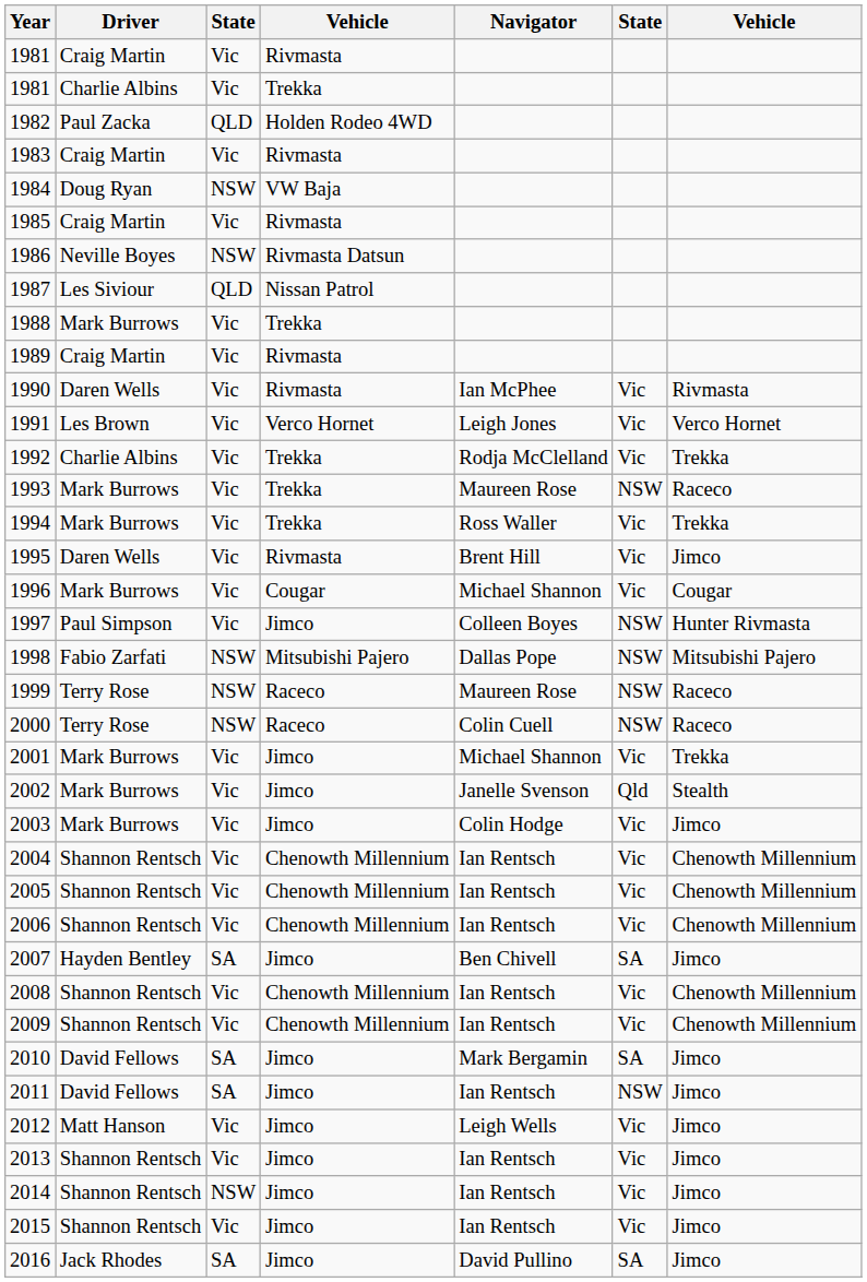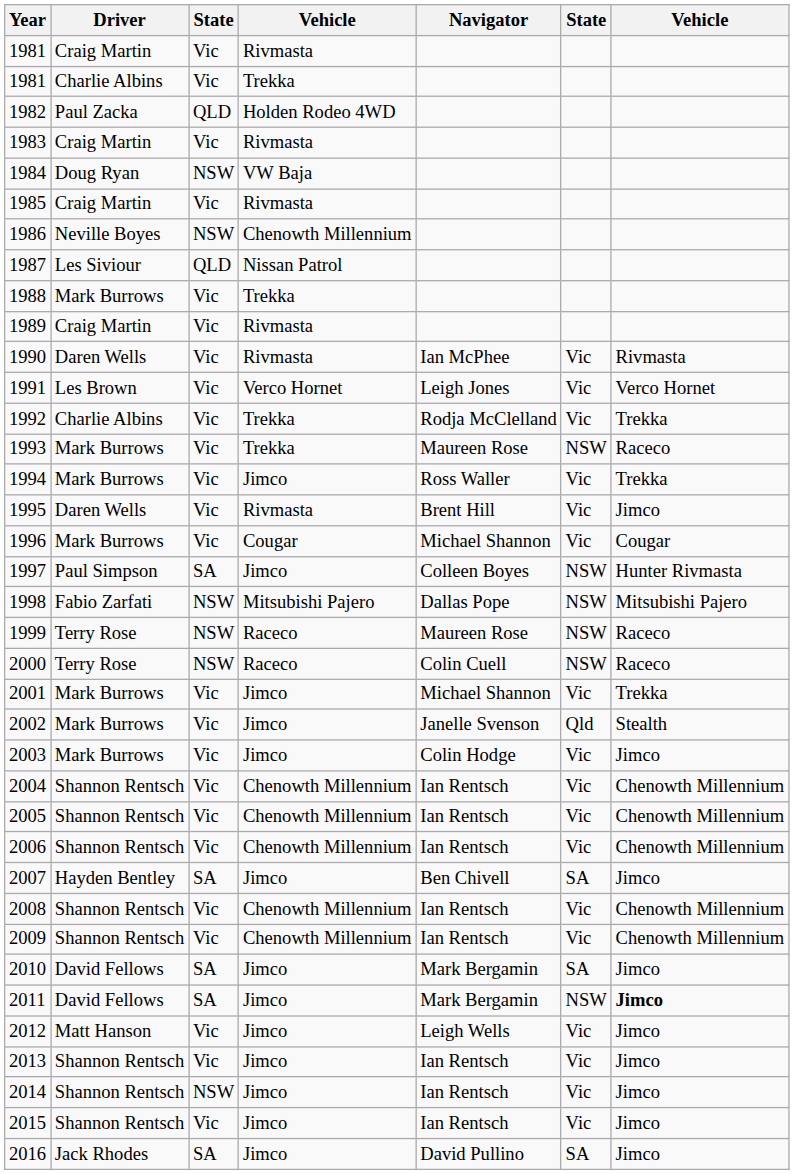1986 | column 4: Rivmasta Datsun -> Chenowth Millennium
1994 | column 4: Trekka -> Jimco
1997 | column 3: Vic -> SA
2011 | Navigator: Ian Rentsch -> Mark Bergamin
2011 | column 7: normal -> bold
